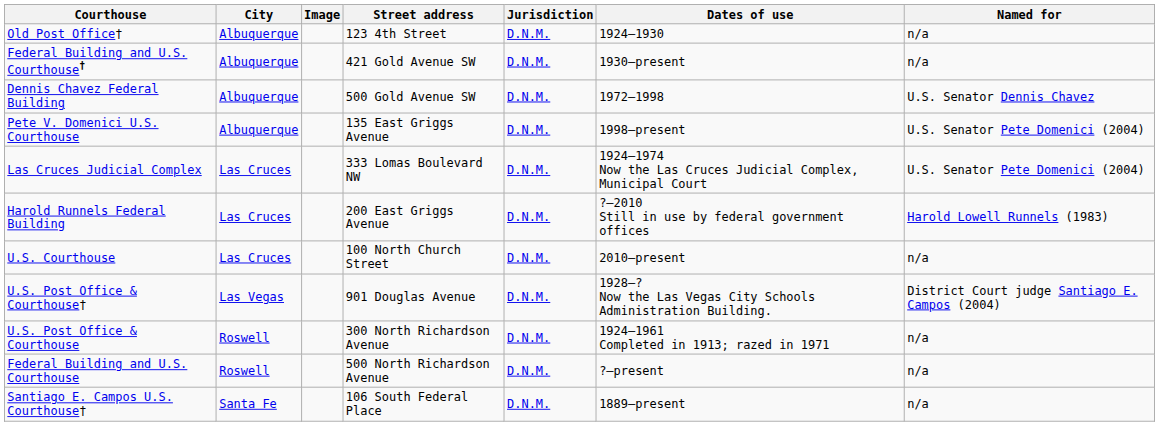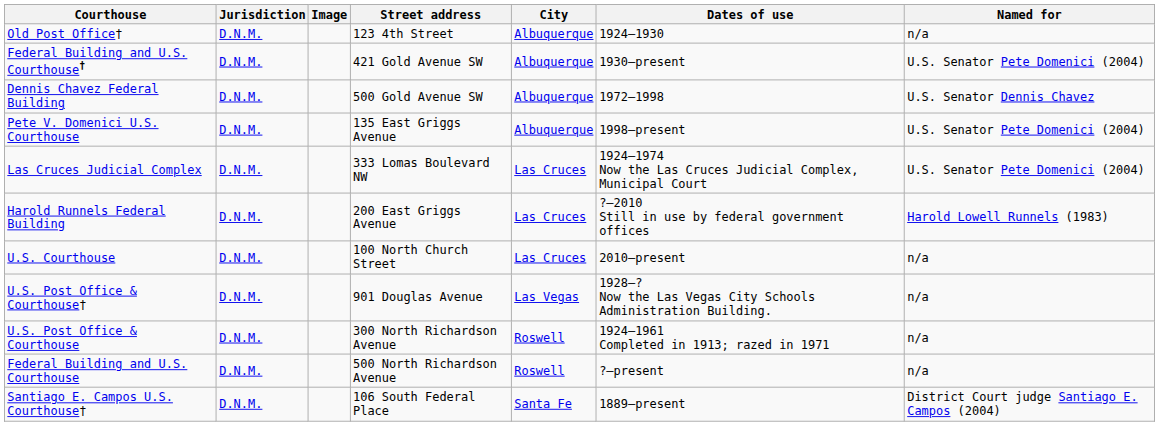columns swapped: City <-> Jurisdiction
Federal Building and U.S. Courthouse† | Named for: n/a -> U.S. Senator Pete Domenici (2004)
U.S. Post Office & Courthouse† | Named for: District Court judge Santiago E. Campos (2004) -> n/a
Santiago E. Campos U.S. Courthouse† | Named for: n/a -> District Court judge Santiago E. Campos (2004)
